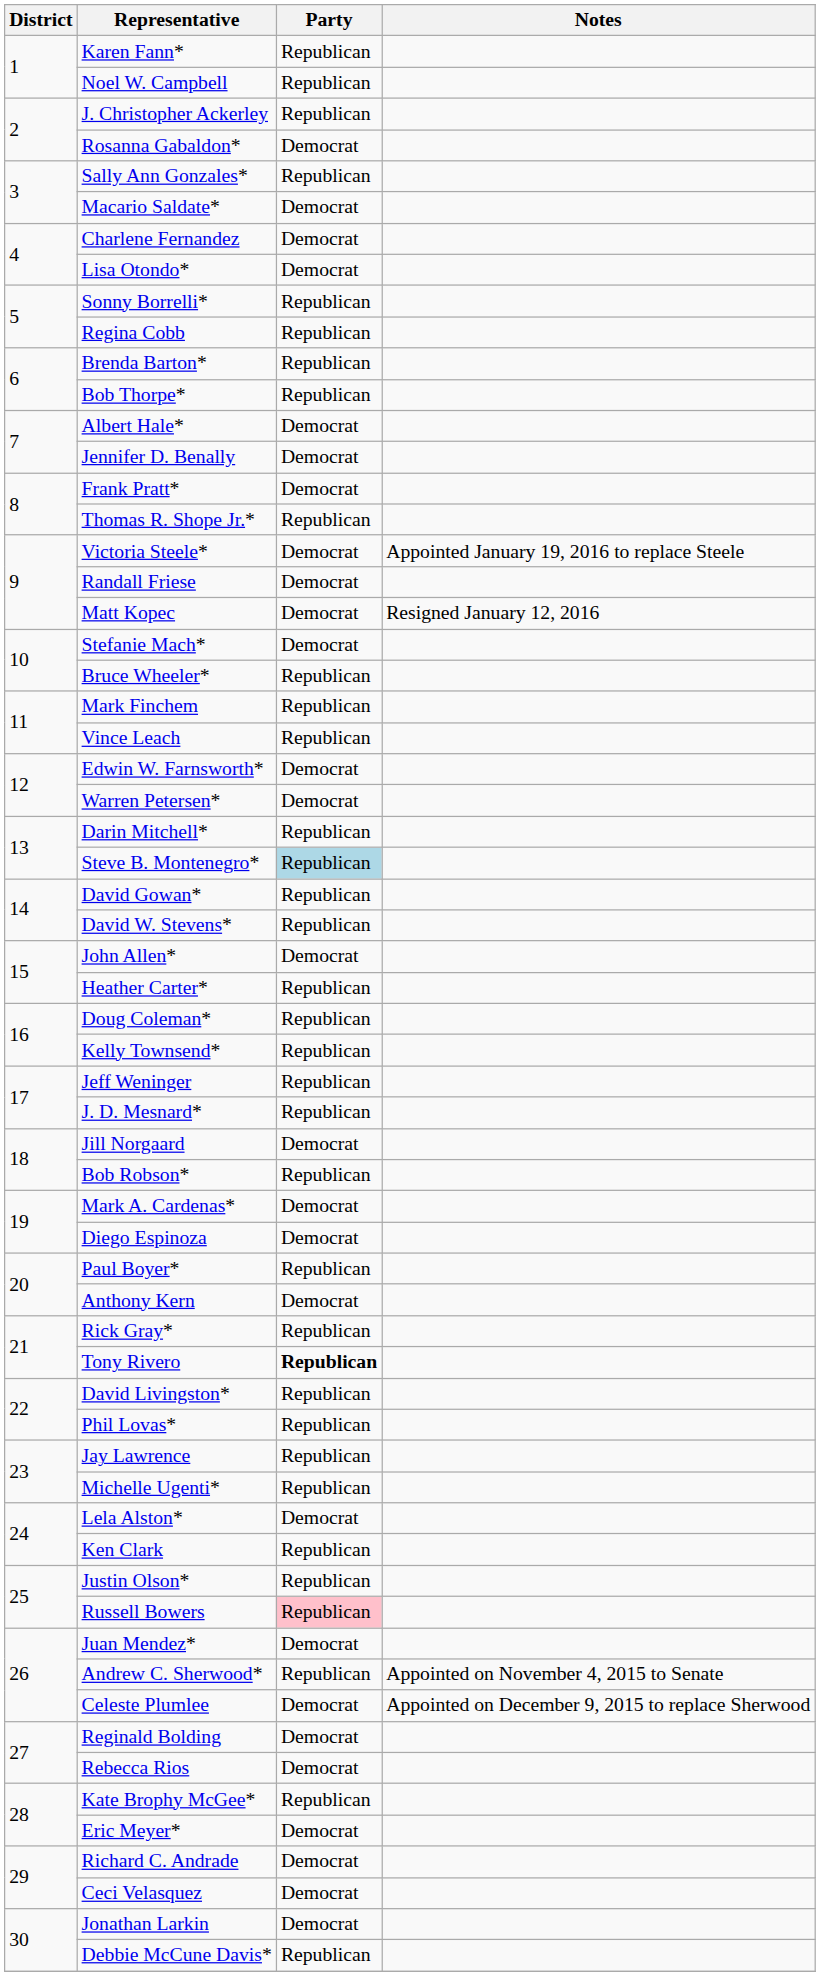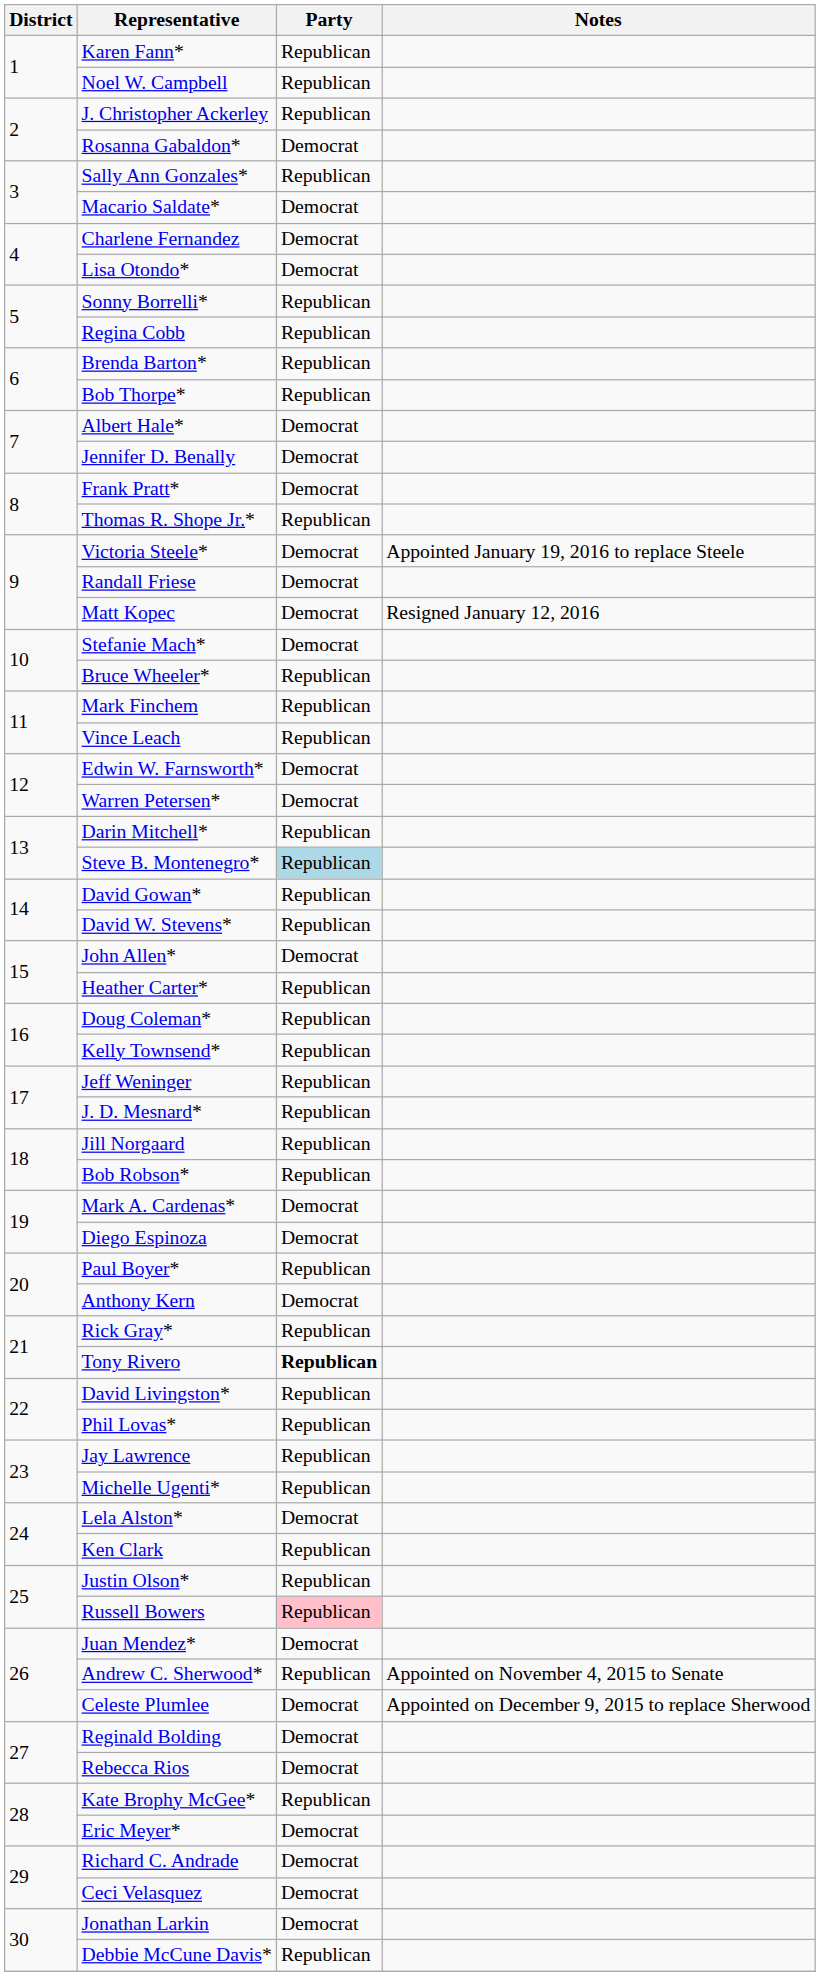Jill Norgaard | Party: Democrat -> Republican
